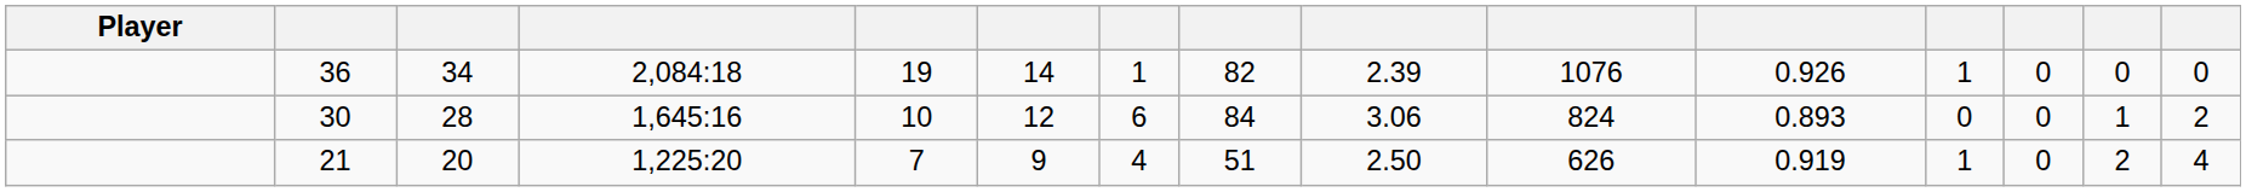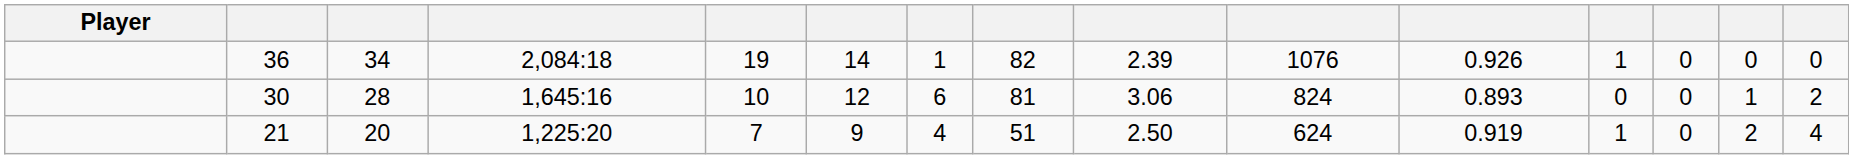30 | column 8: 84 -> 81
21 | column 10: 626 -> 624
